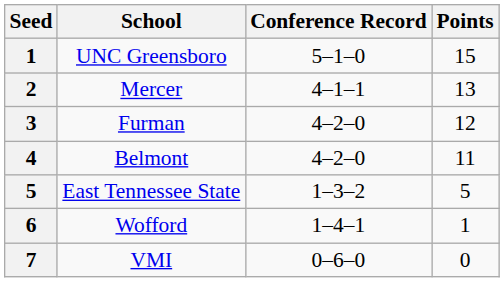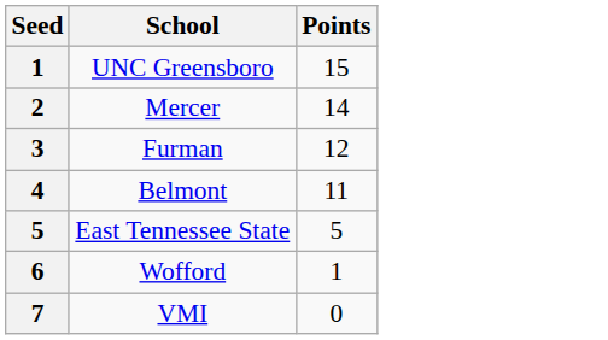- column: Conference Record | 5–1–0 | 4–1–1 | 4–2–0 | 4–2–0 | 1–3–2 | 1–4–1 | 0–6–0
Mercer | Points: 13 -> 14
